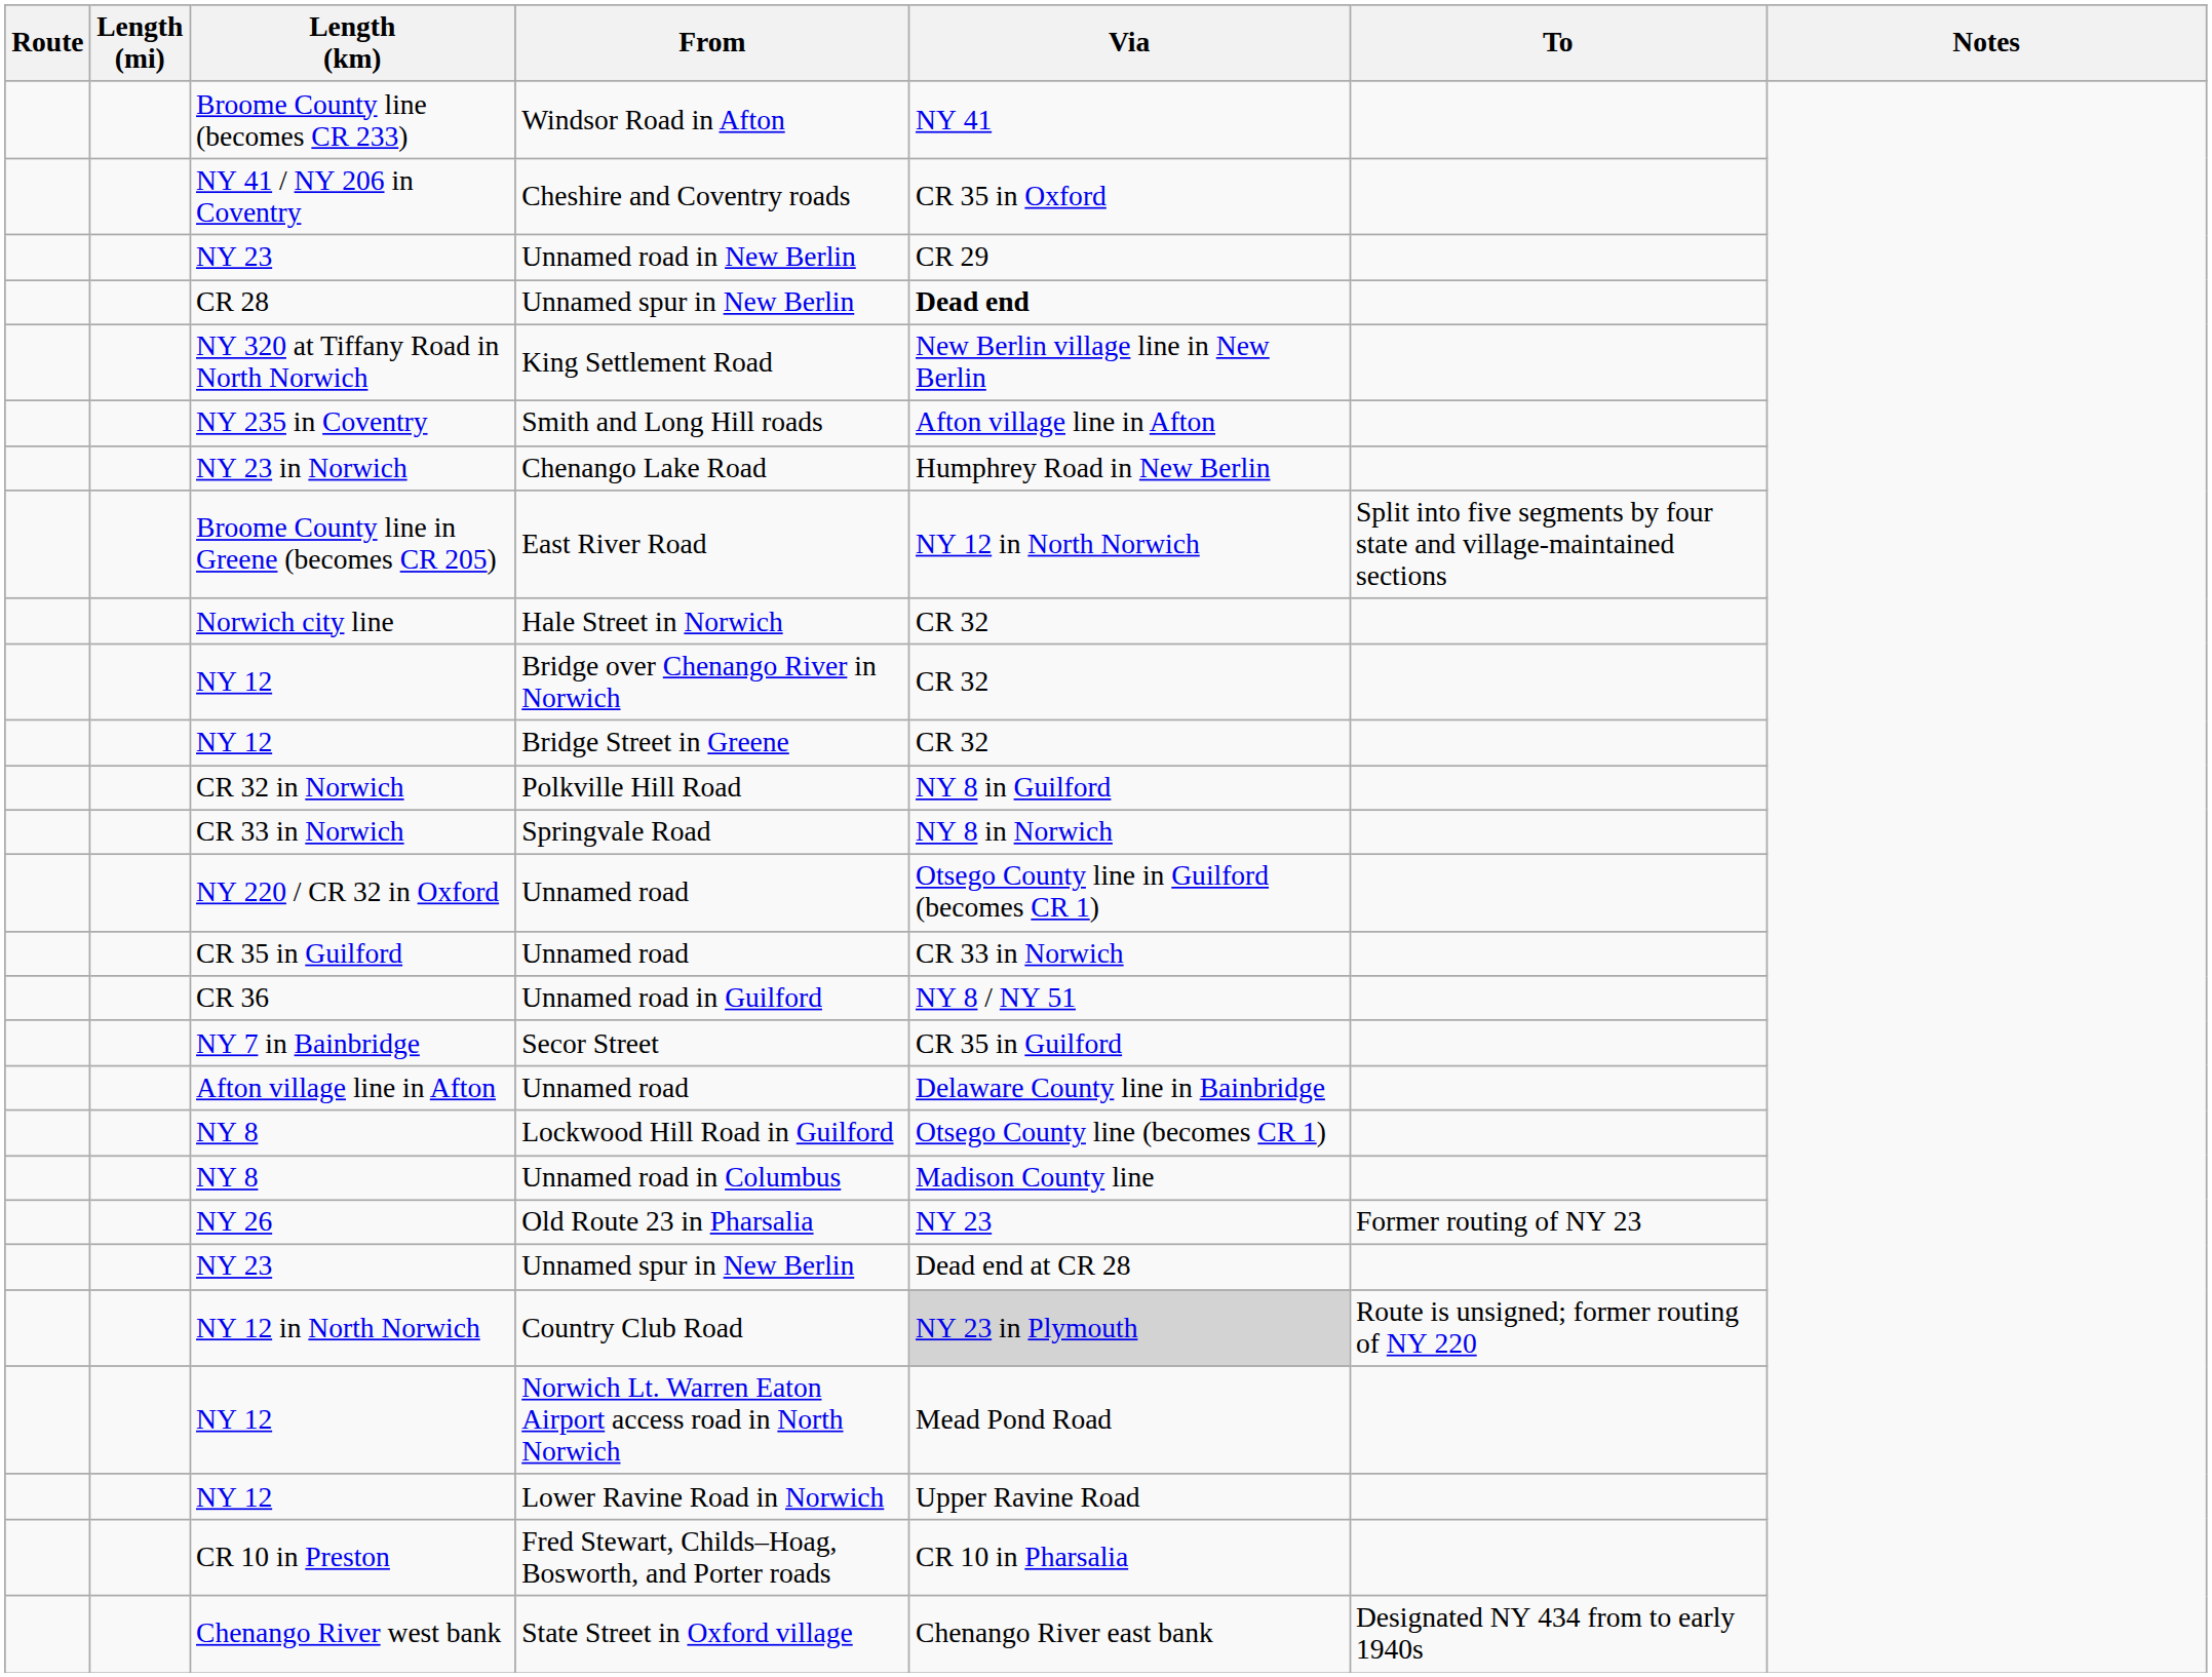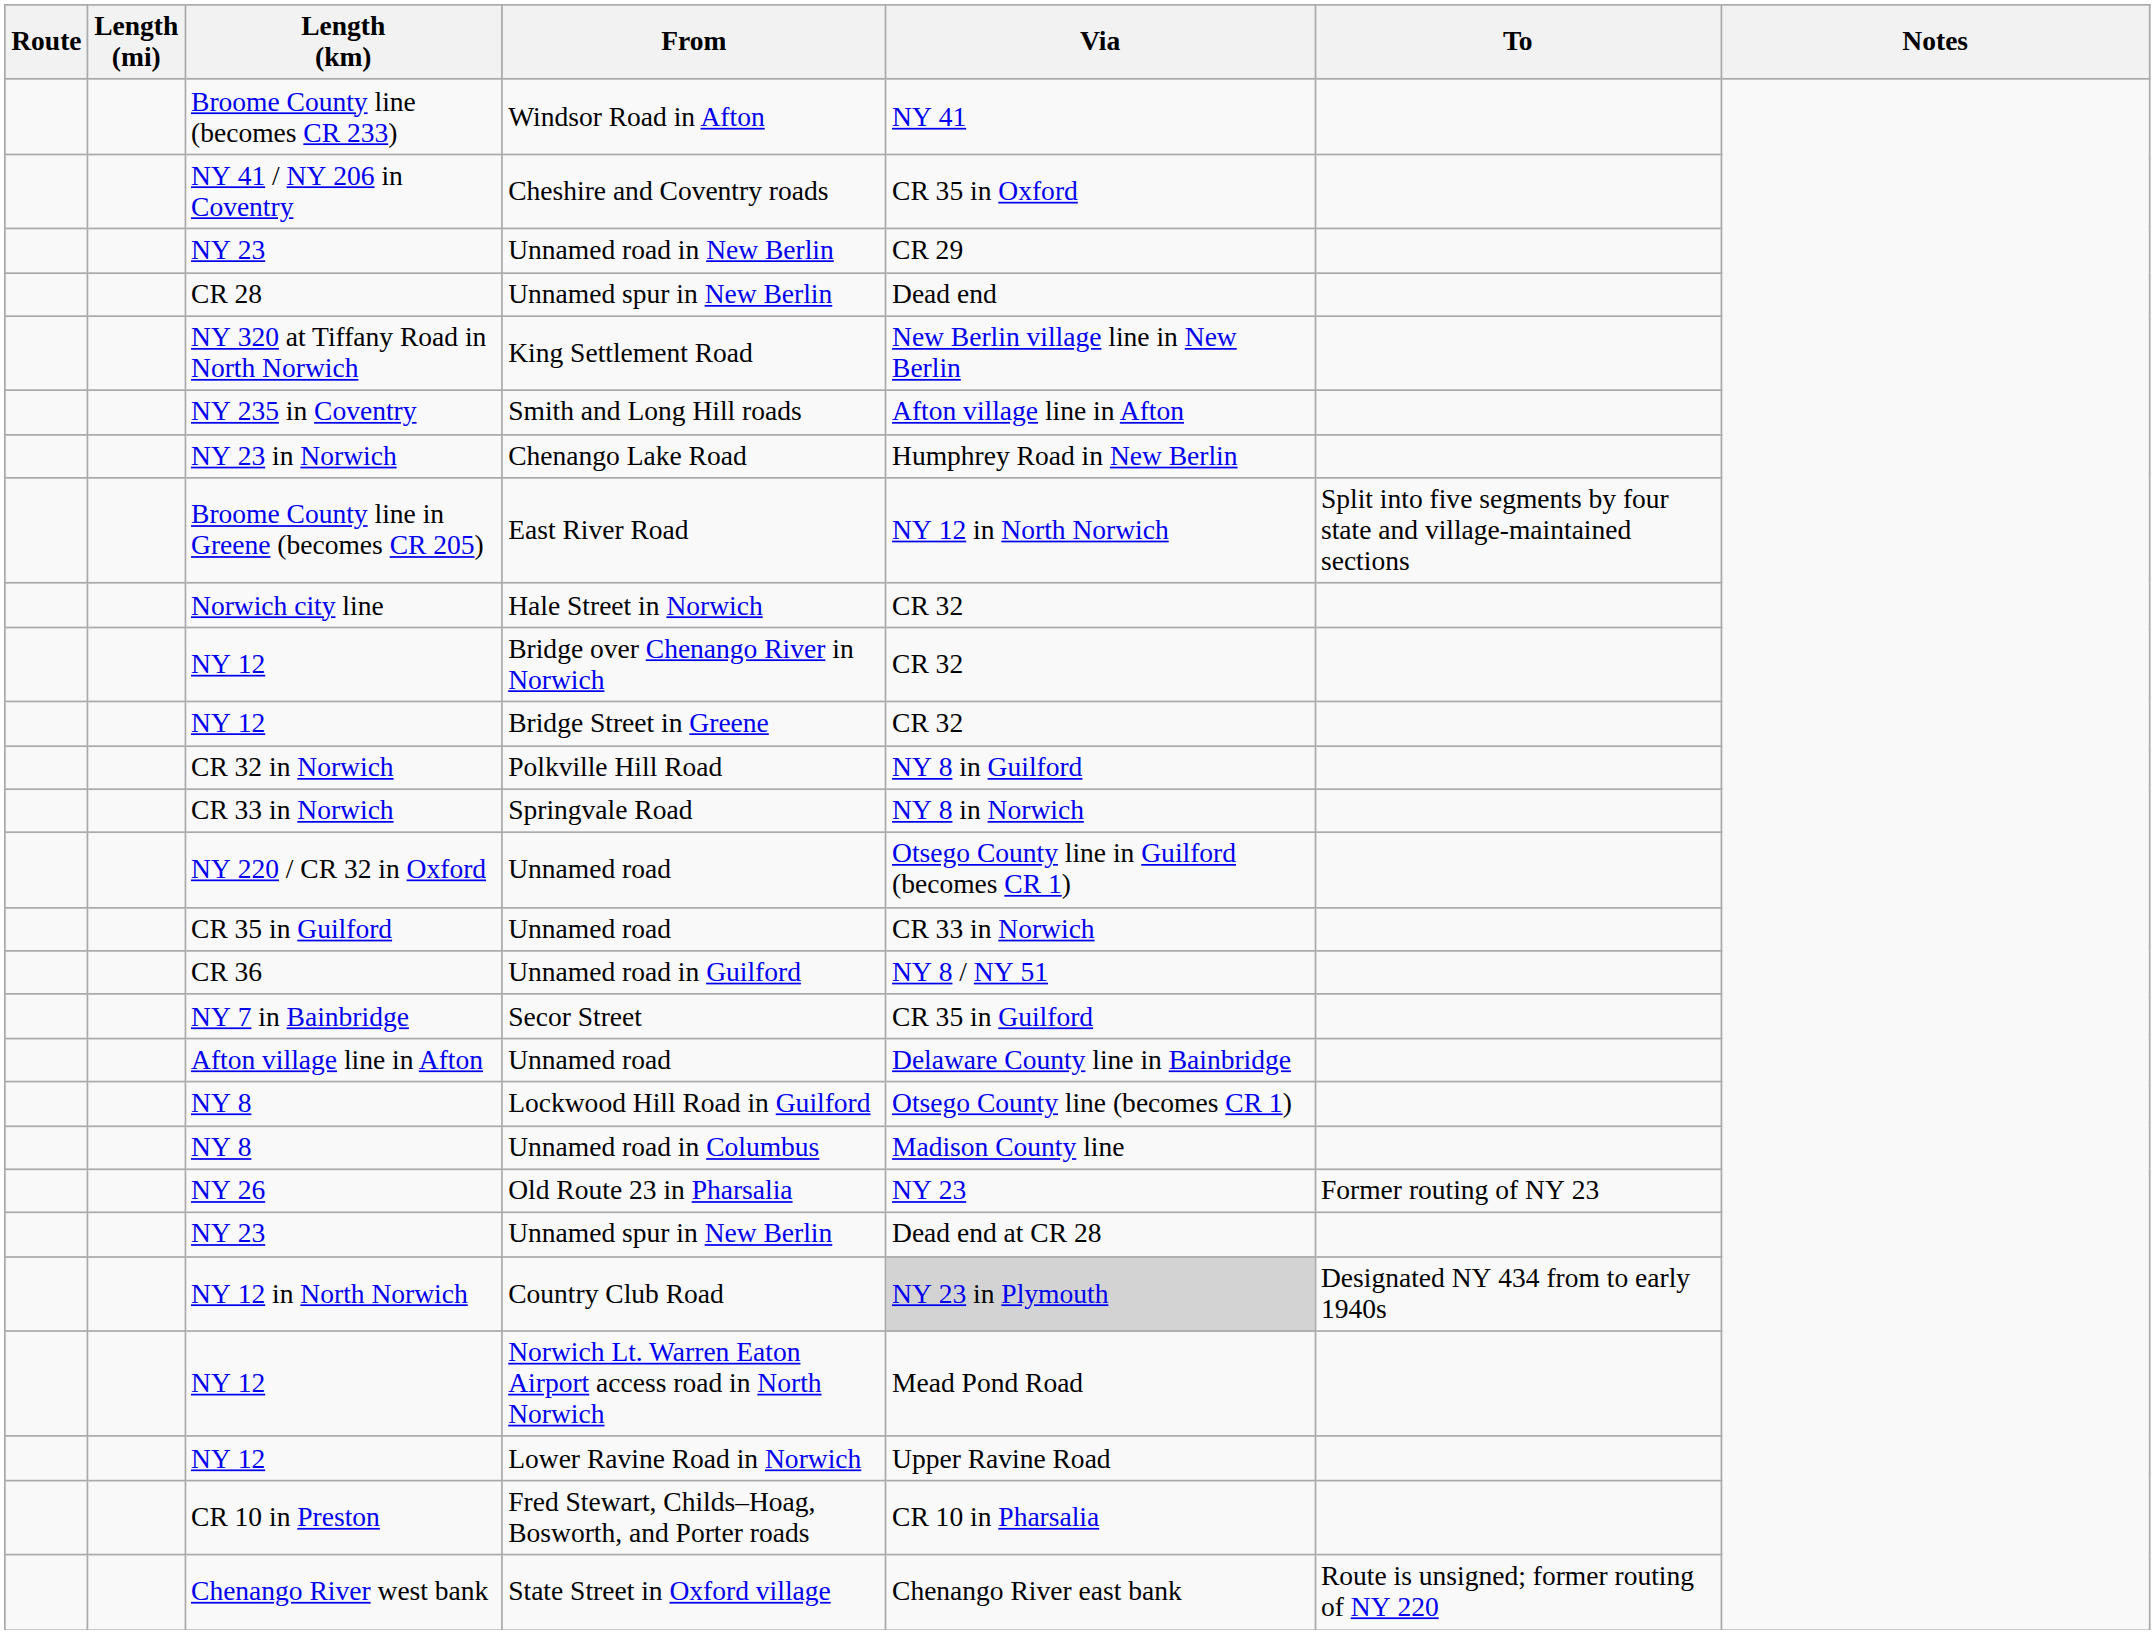CR 28 / Unnamed spur in New Berlin | Via: bold -> normal
Country Club Road | To: Route is unsigned; former routing of NY 220 -> Designated NY 434 from to early 1940s
State Street in Oxford village | To: Designated NY 434 from to early 1940s -> Route is unsigned; former routing of NY 220
